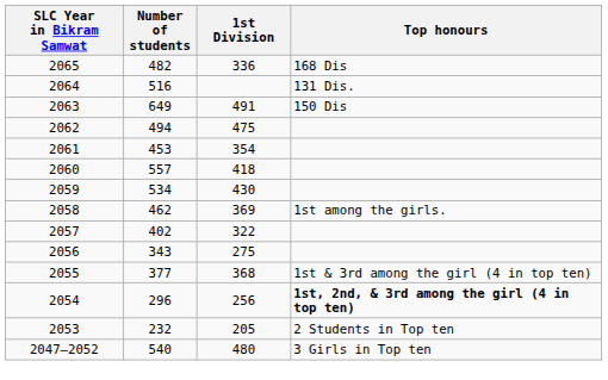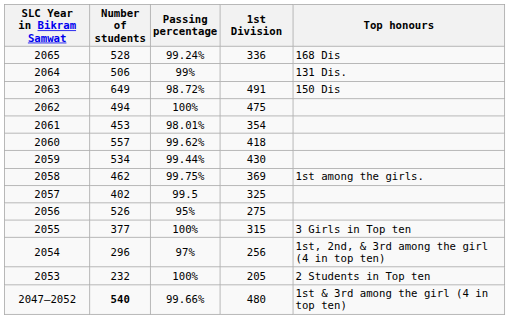+ column: Passing percentage | 99.24% | 99% | 98.72% | 100% | 98.01% | 99.62% | 99.44% | 99.75% | 99.5 | 95% | 100% | 97% | 100% | 99.66%
2065 | Number of students: 482 -> 528
2064 | Number of students: 516 -> 506
2057 | 1st Division: 322 -> 325
2056 | Number of students: 343 -> 526
2055 | 1st Division: 368 -> 315
2055 | Top honours: 1st & 3rd among the girl (4 in top ten) -> 3 Girls in Top ten
2054 | Top honours: bold -> normal
2047–2052 | Number of students: normal -> bold
2047–2052 | Top honours: 3 Girls in Top ten -> 1st & 3rd among the girl (4 in top ten)
